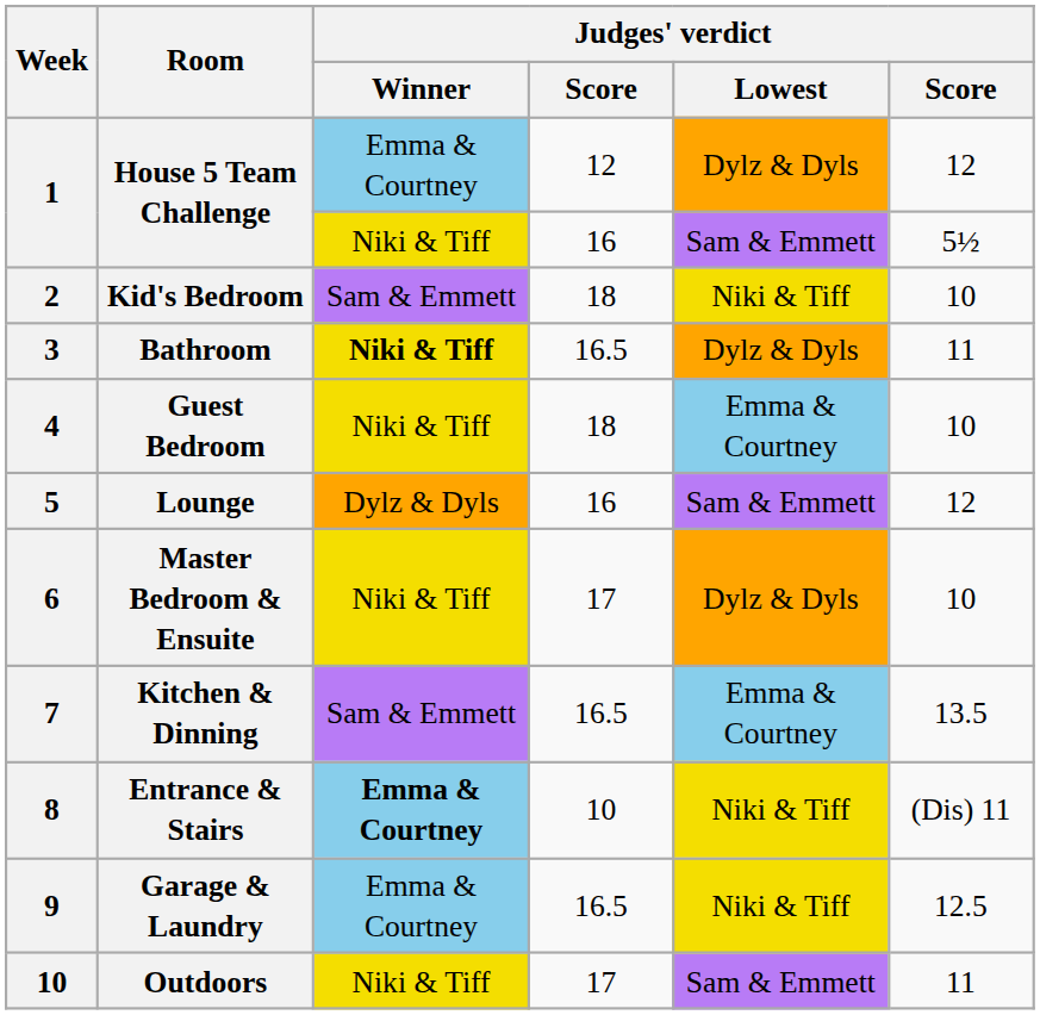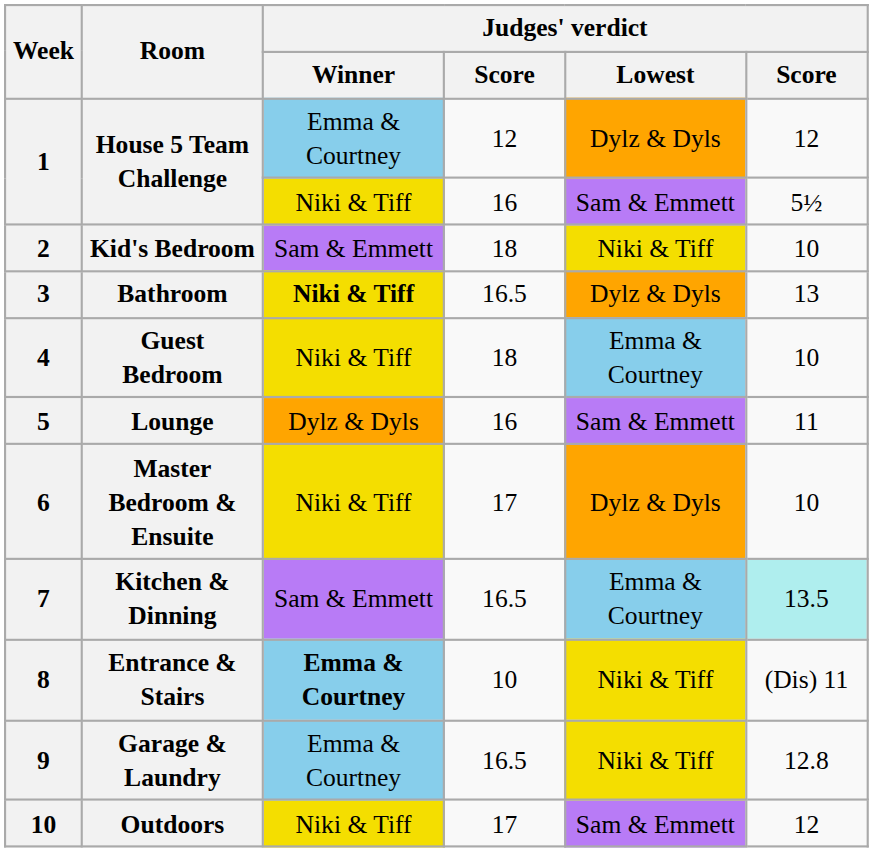Bathroom | column 6: 11 -> 13
Lounge | column 6: 12 -> 11
Kitchen & Dinning | column 6: no background -> paleturquoise background
Garage & Laundry | column 6: 12.5 -> 12.8
Outdoors | column 6: 11 -> 12
